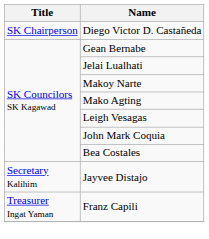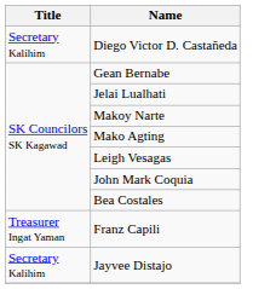Diego Victor D. Castañeda | Title: SK Chairperson -> Secretary Kalihim
rows swapped: Jayvee Distajo <-> Franz Capili
